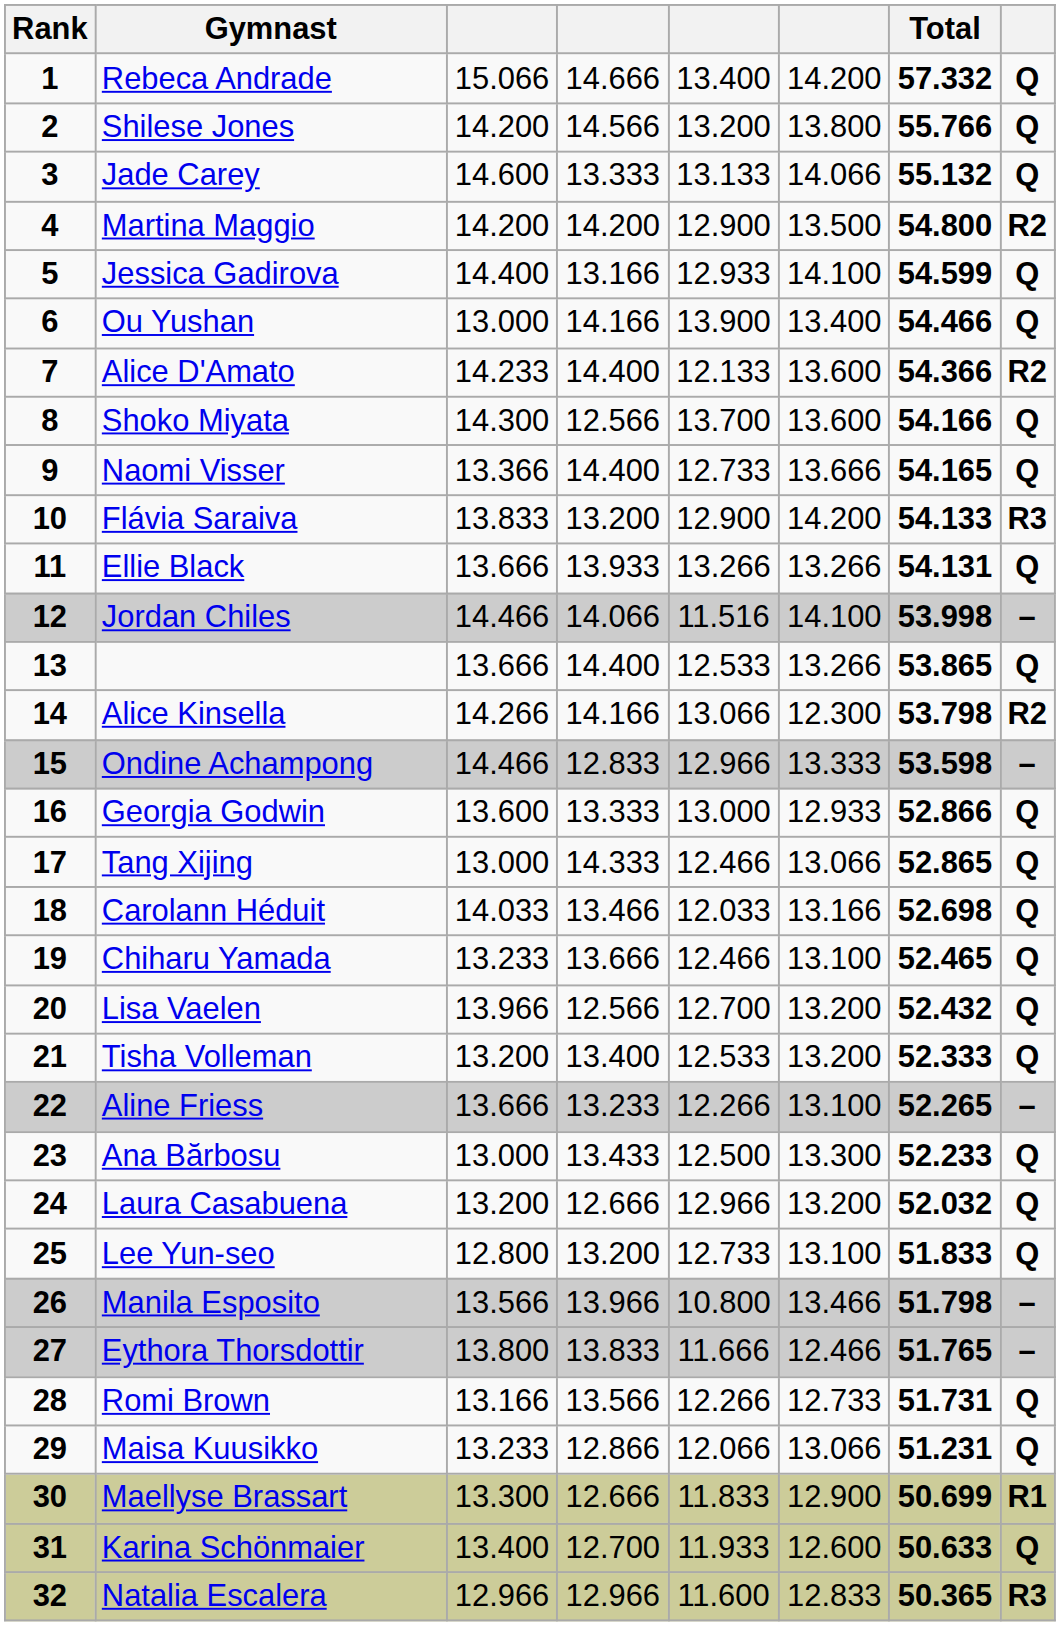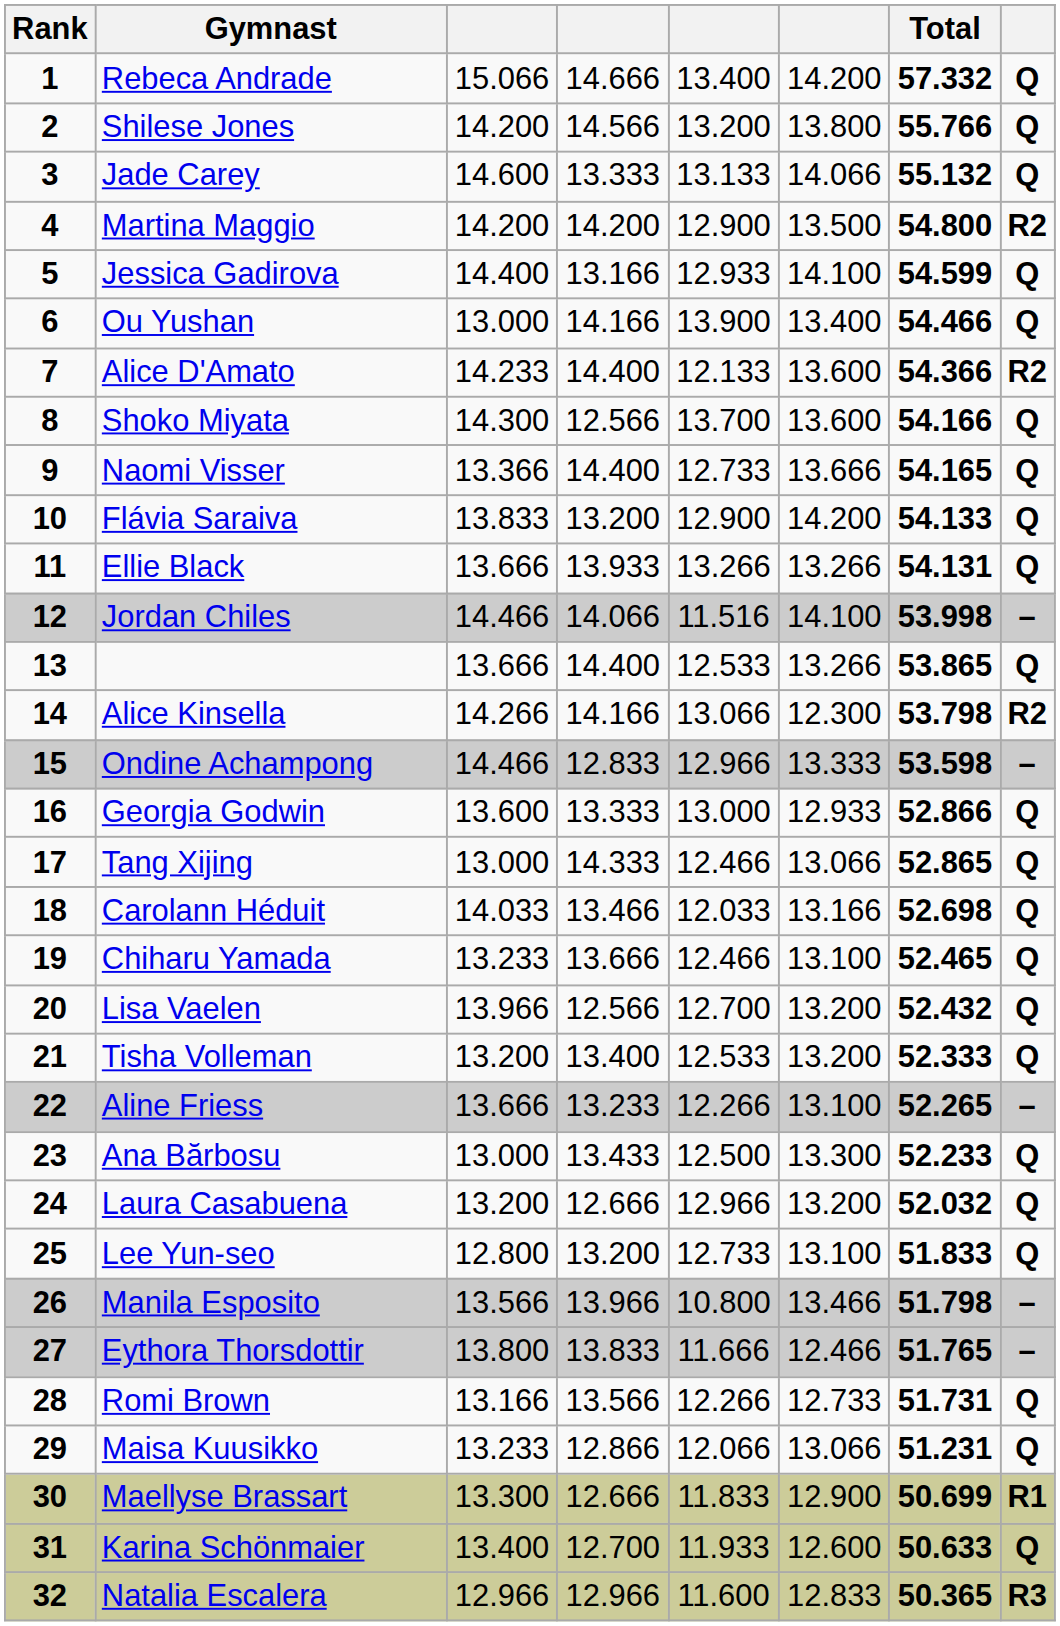Flávia Saraiva | column 8: R3 -> Q
